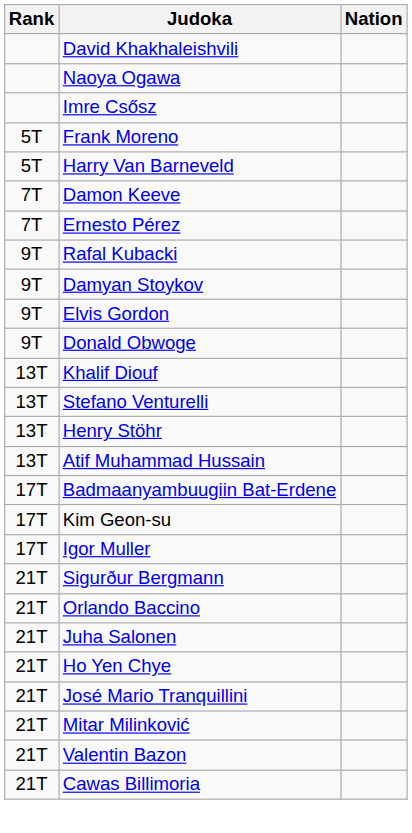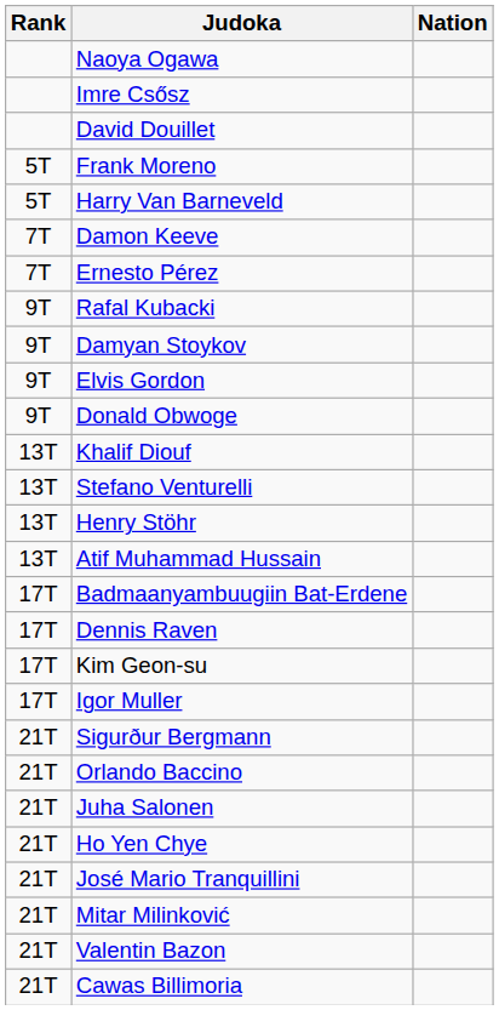- row: David Khakhaleishvili
+ row: David Douillet
+ row: 17T | Dennis Raven
